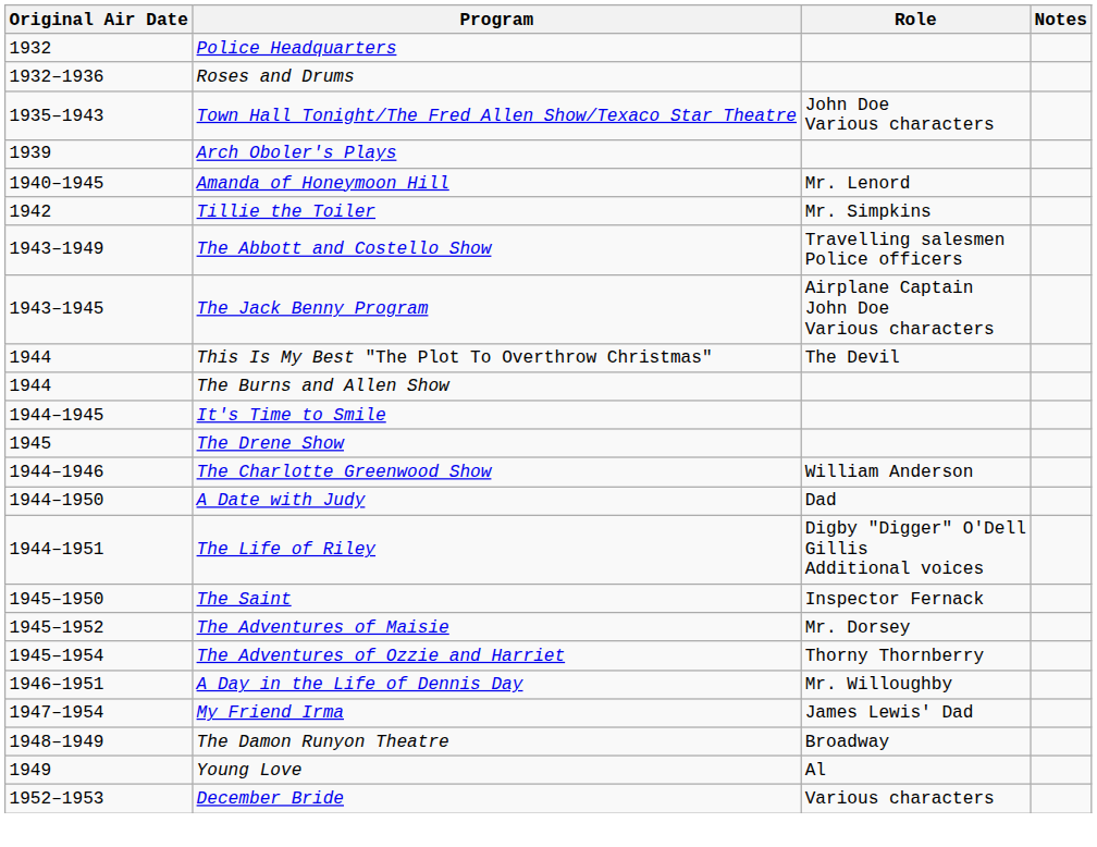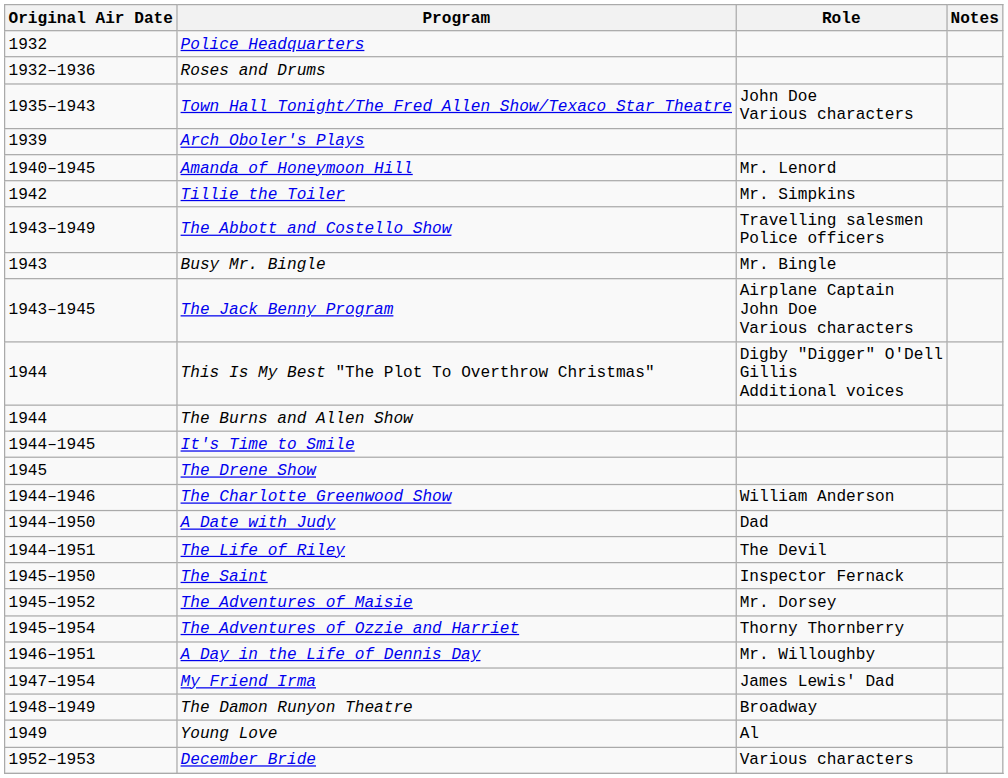+ row: 1943 | Busy Mr. Bingle | Mr. Bingle
This Is My Best "The Plot To Overthrow Christmas" | Role: The Devil -> Digby "Digger" O'Dell Gillis Additional voices
The Life of Riley | Role: Digby "Digger" O'Dell Gillis Additional voices -> The Devil
